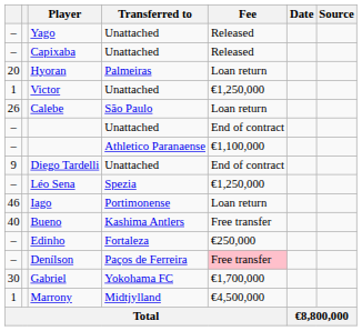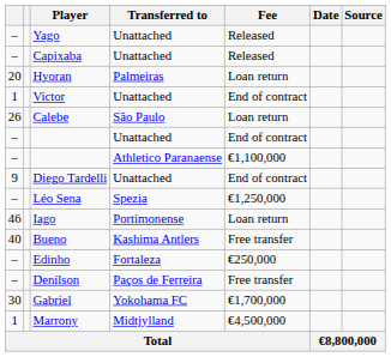Victor | Fee: €1,250,000 -> End of contract
Denílson | Fee: pink background -> no background
